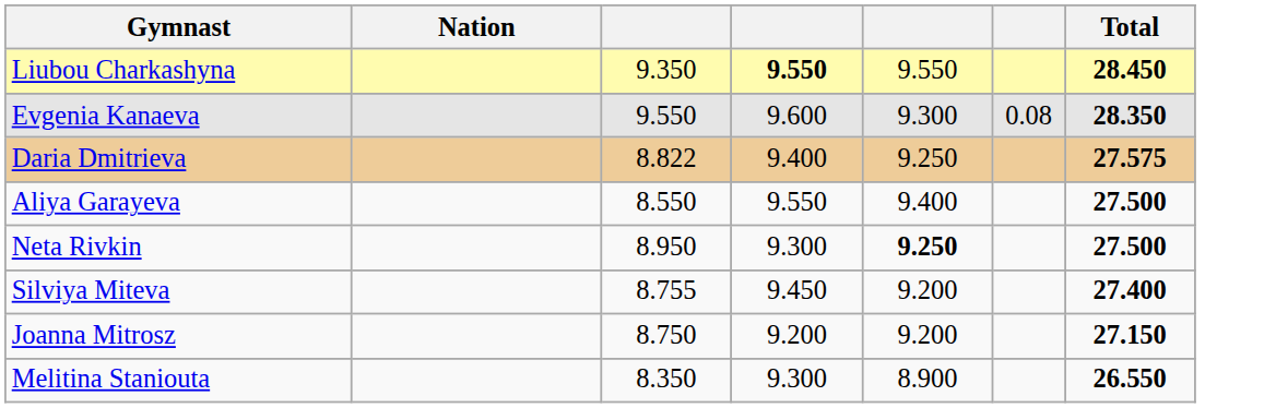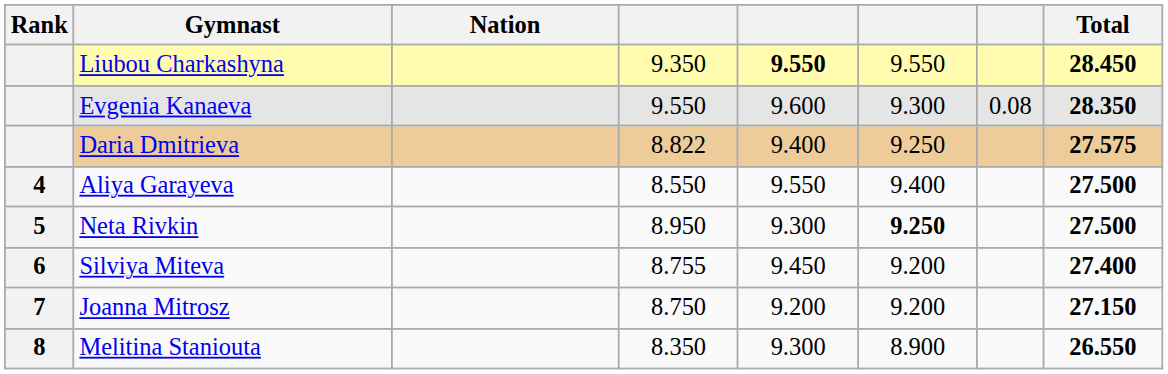+ column: Rank | 4 | 5 | 6 | 7 | 8
